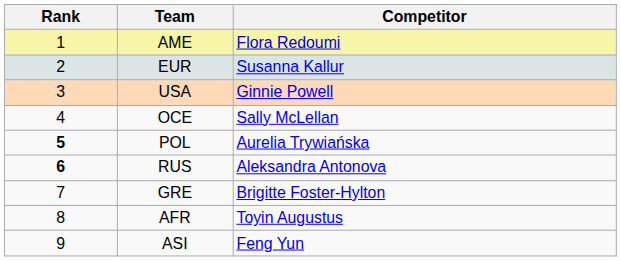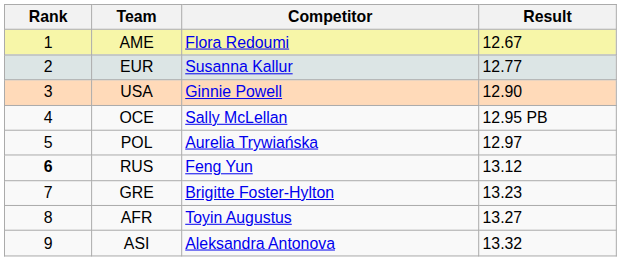+ column: Result | 12.67 | 12.77 | 12.90 | 12.95 PB | 12.97 | 13.12 | 13.23 | 13.27 | 13.32
POL | Rank: bold -> normal
RUS | Competitor: Aleksandra Antonova -> Feng Yun
ASI | Competitor: Feng Yun -> Aleksandra Antonova
